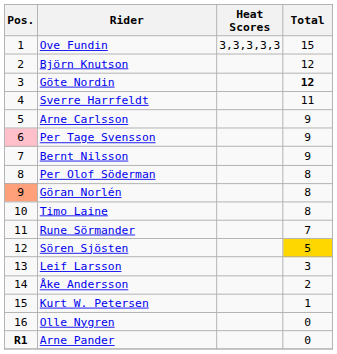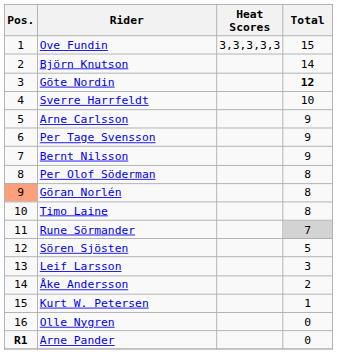Björn Knutson | Total: 12 -> 14
Sverre Harrfeldt | Total: 11 -> 10
Per Tage Svensson | Pos.: pink background -> no background
Rune Sörmander | Total: no background -> lightgrey background
Sören Sjösten | Total: gold background -> no background
